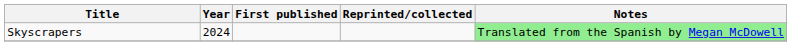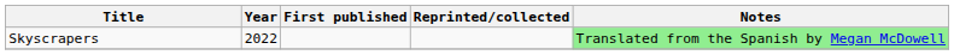Skyscrapers | Year: 2024 -> 2022
